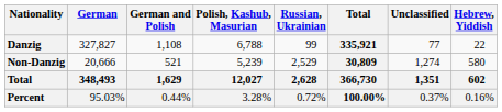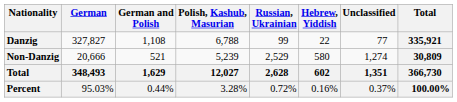columns swapped: Hebrew, Yiddish <-> Total
